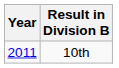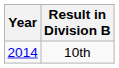10th | Year: 2011 -> 2014
